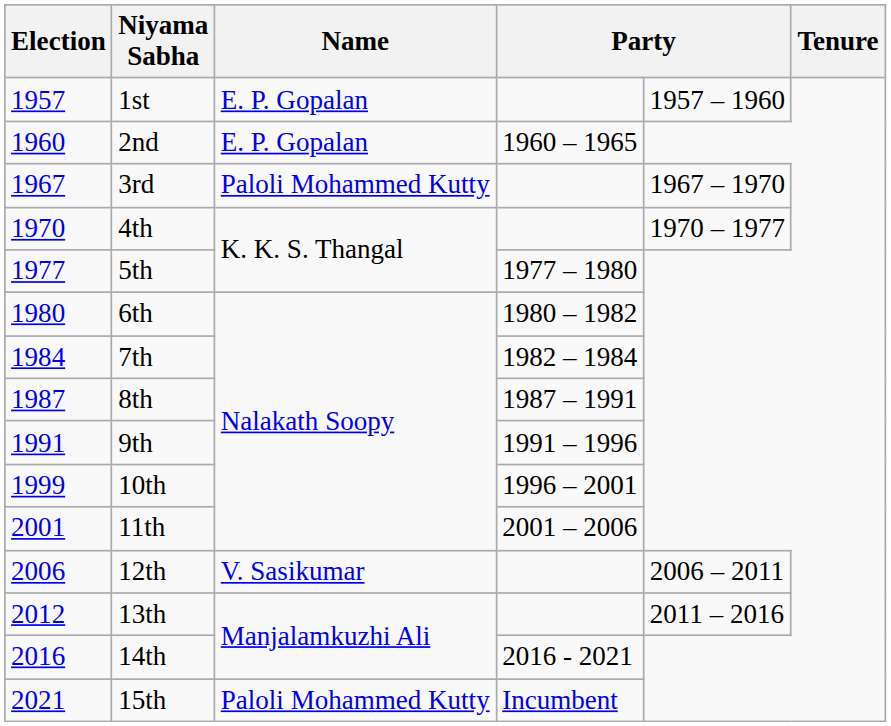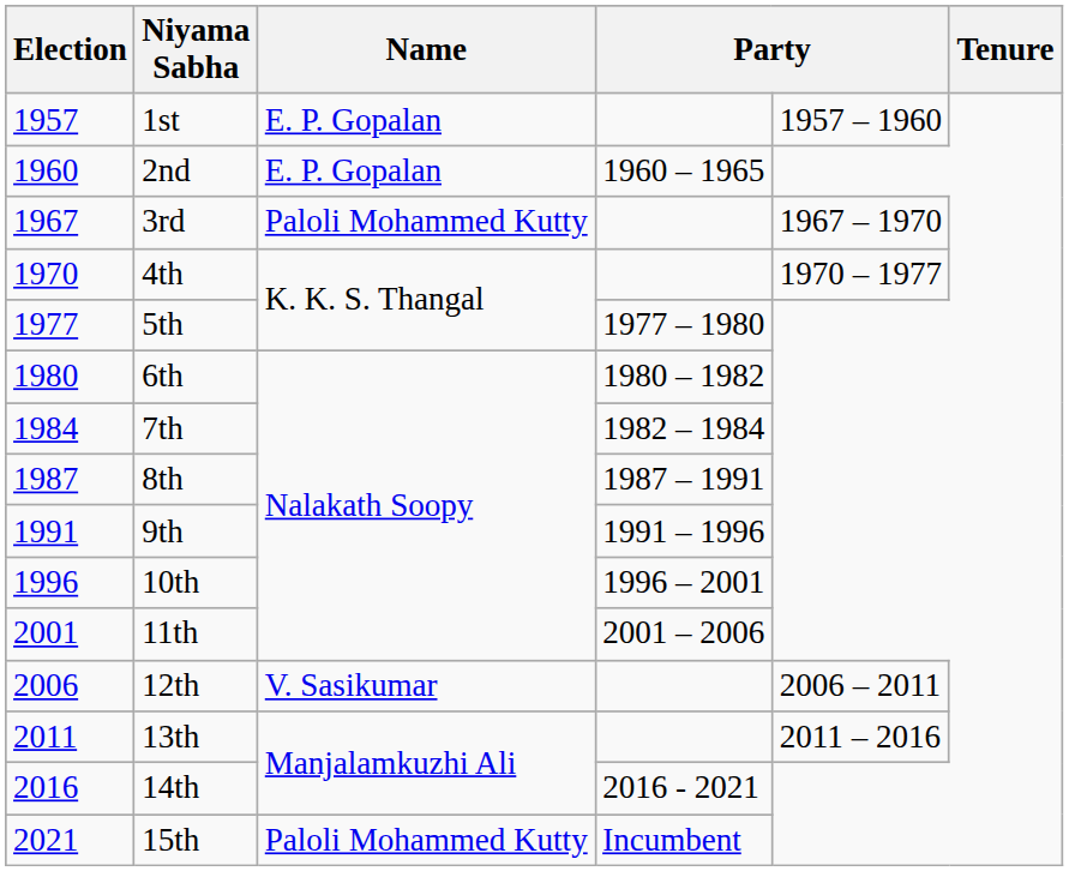10th | Election: 1999 -> 1996
13th | Election: 2012 -> 2011
